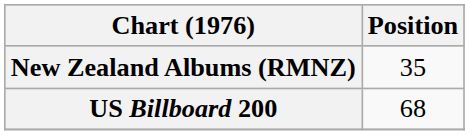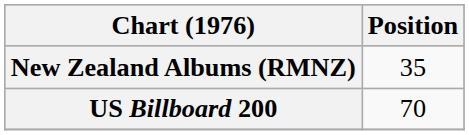US Billboard 200 | Position: 68 -> 70
